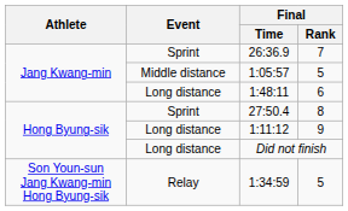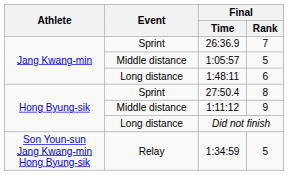1:11:12 | Event: Long distance -> Middle distance
